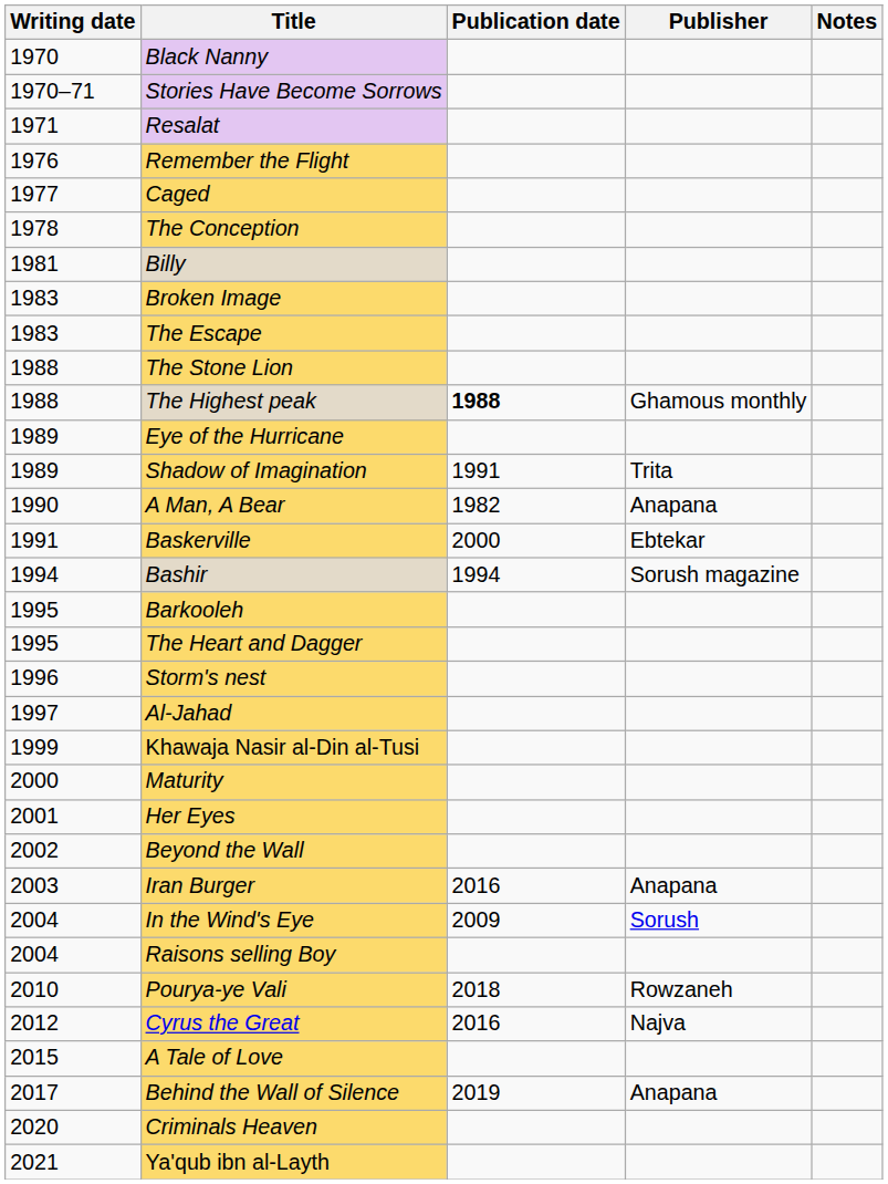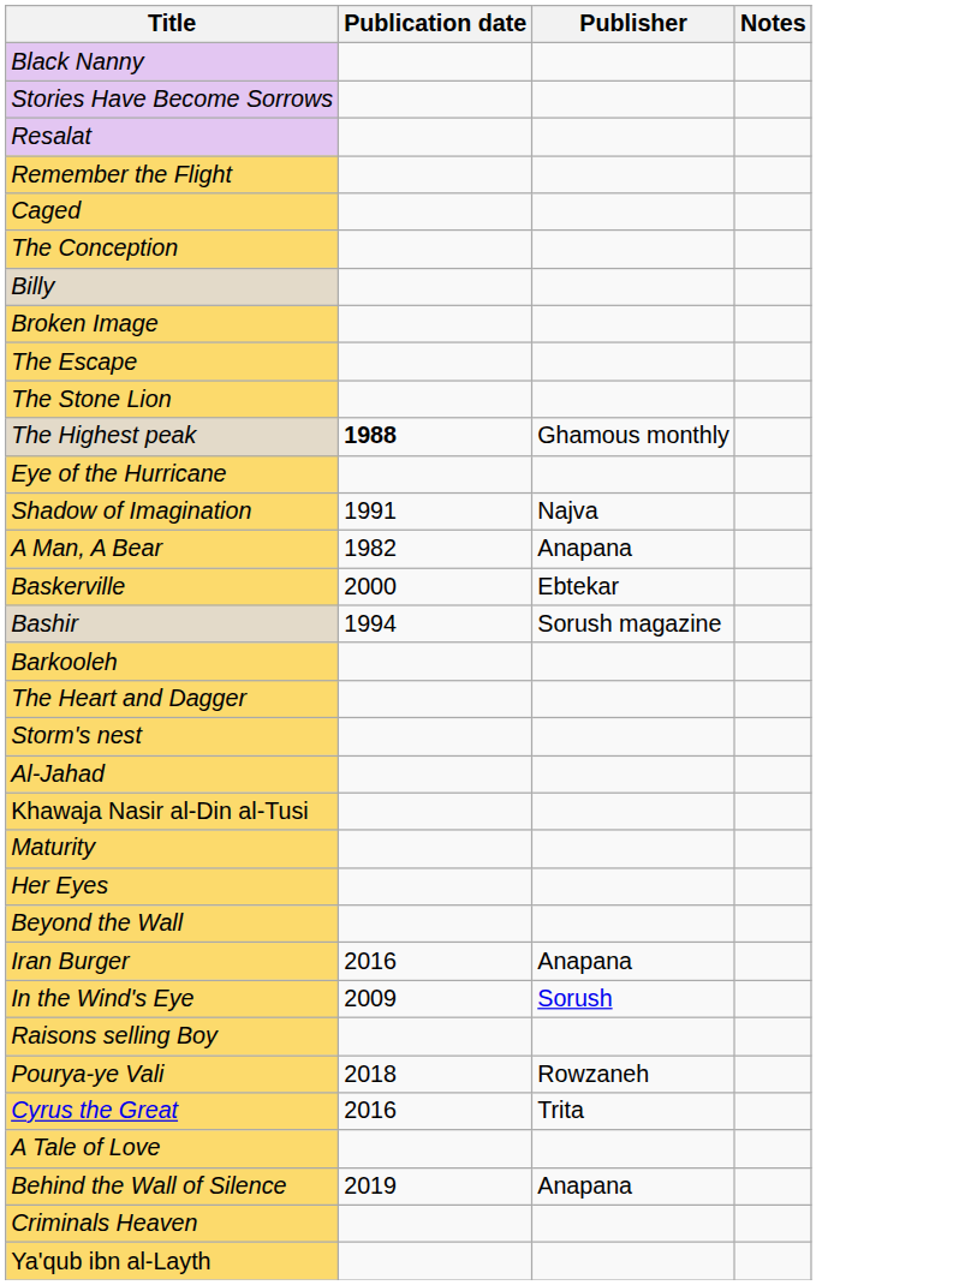- column: Writing date | 1970 | 1970–71 | 1971 | 1976 | 1977 | 1978 | 1981 | 1983 | 1983 | 1988 | 1988 | 1989 | 1989 | 1990 | 1991 | 1994 | 1995 | 1995 | 1996 | 1997 | 1999 | 2000 | 2001 | 2002 | 2003 | 2004 | 2004 | 2010 | 2012 | 2015 | 2017 | 2020 | 2021
Shadow of Imagination | Publisher: Trita -> Najva
Cyrus the Great | Publisher: Najva -> Trita
